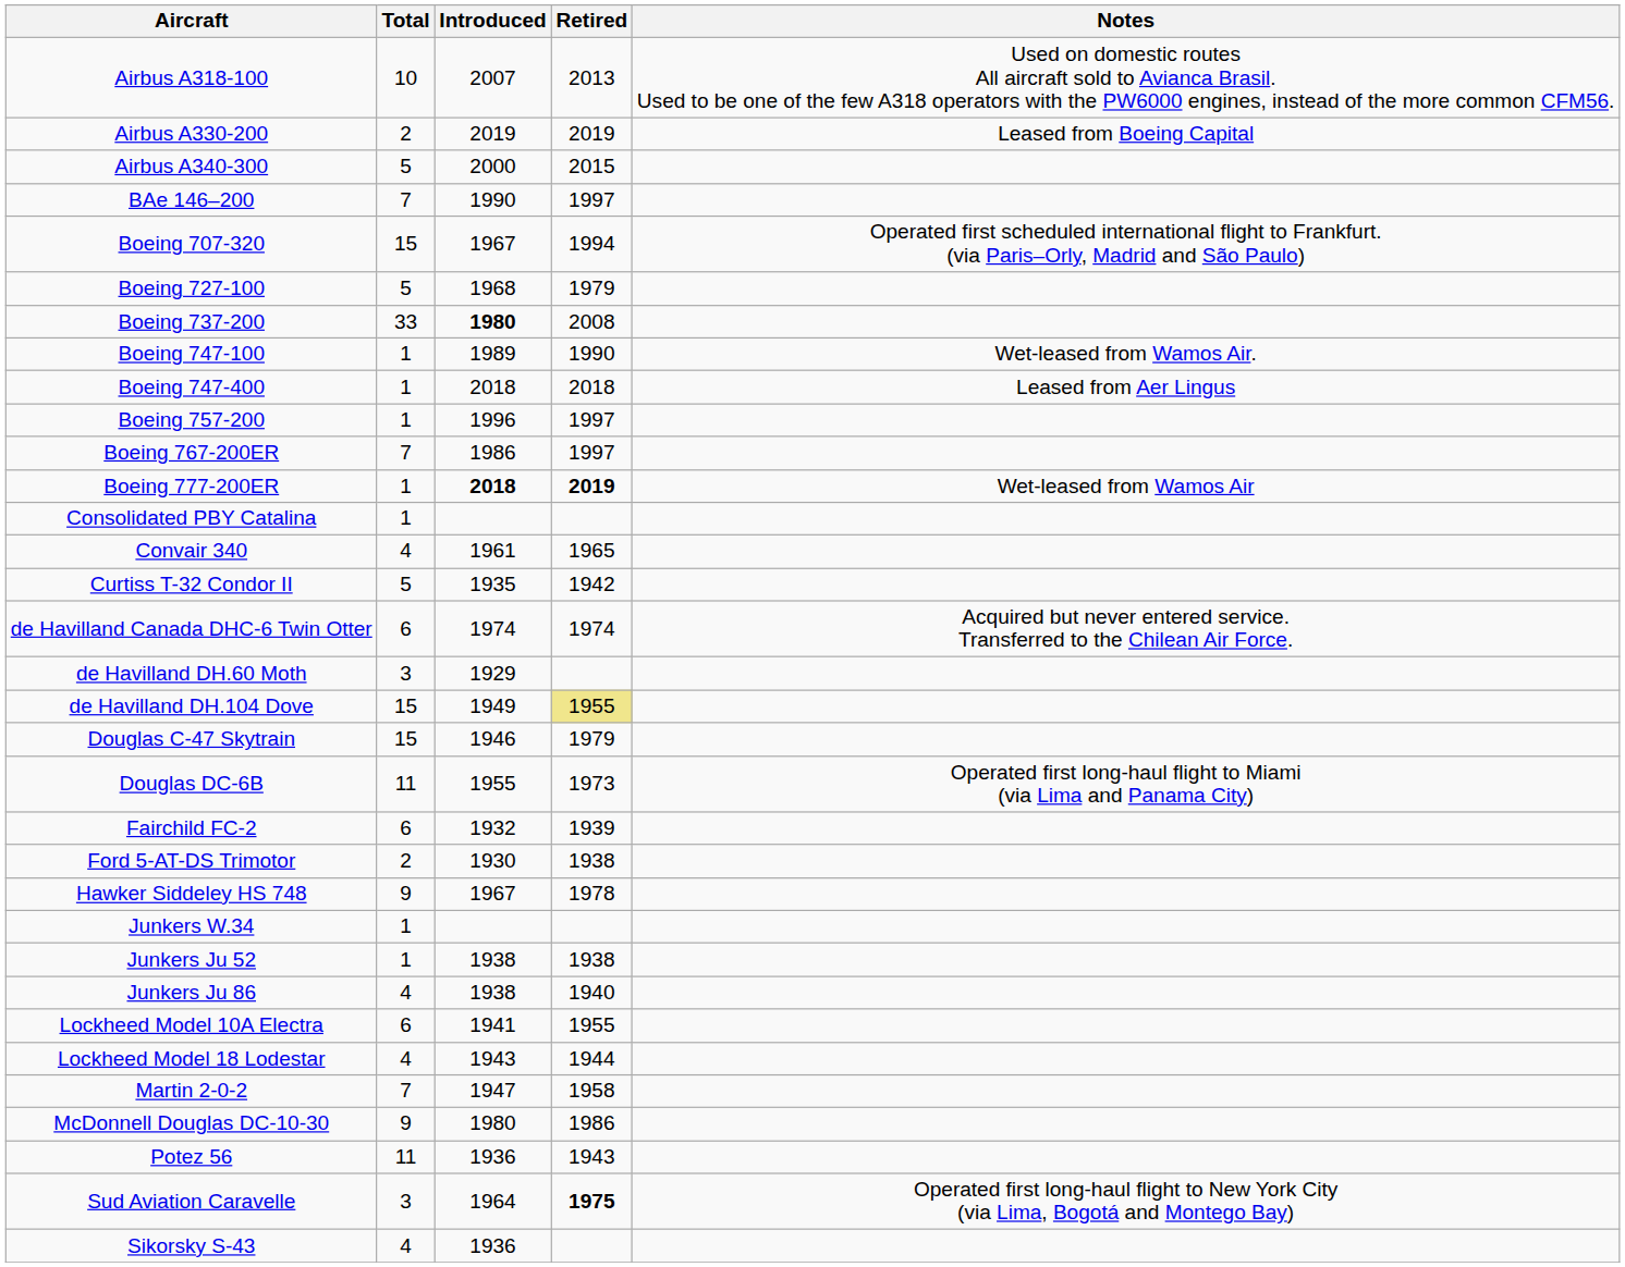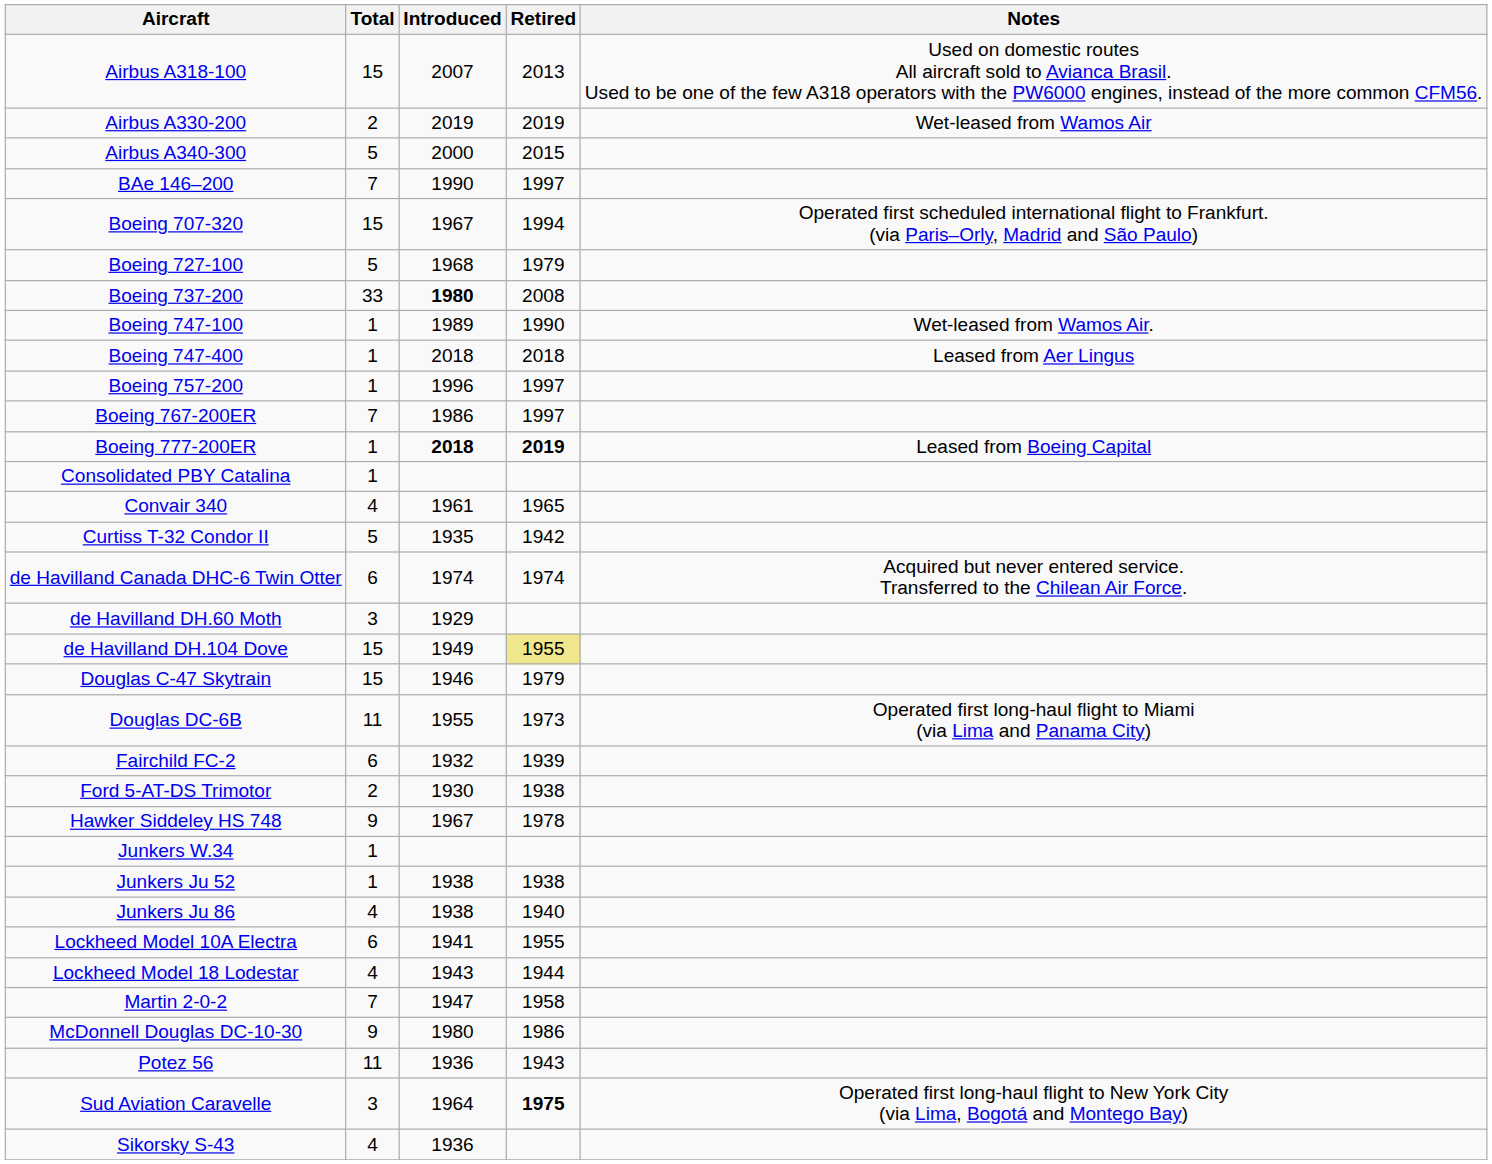Airbus A318-100 | Total: 10 -> 15
Airbus A330-200 | Notes: Leased from Boeing Capital -> Wet-leased from Wamos Air
Boeing 777-200ER | Notes: Wet-leased from Wamos Air -> Leased from Boeing Capital
